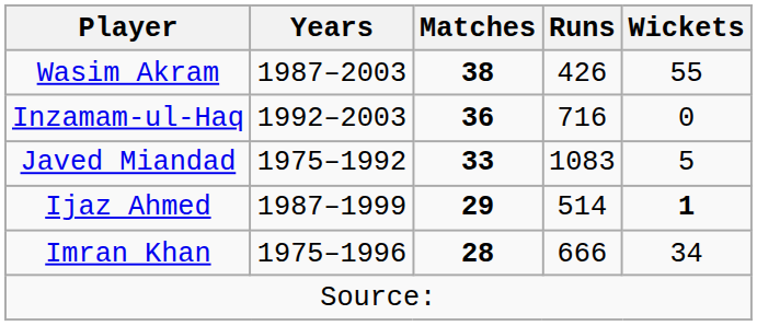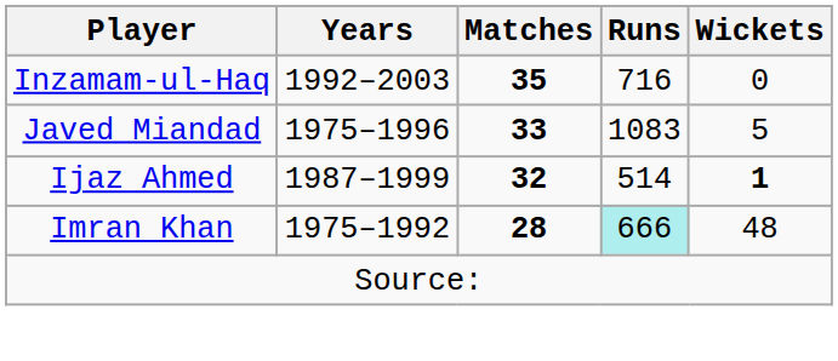- row: Wasim Akram | 1987–2003 | 38 | 426 | 55
Inzamam-ul-Haq | Matches: 36 -> 35
Javed Miandad | Years: 1975–1992 -> 1975–1996
Ijaz Ahmed | Matches: 29 -> 32
Imran Khan | Years: 1975–1996 -> 1975–1992
Imran Khan | Runs: no background -> paleturquoise background
Imran Khan | Wickets: 34 -> 48
